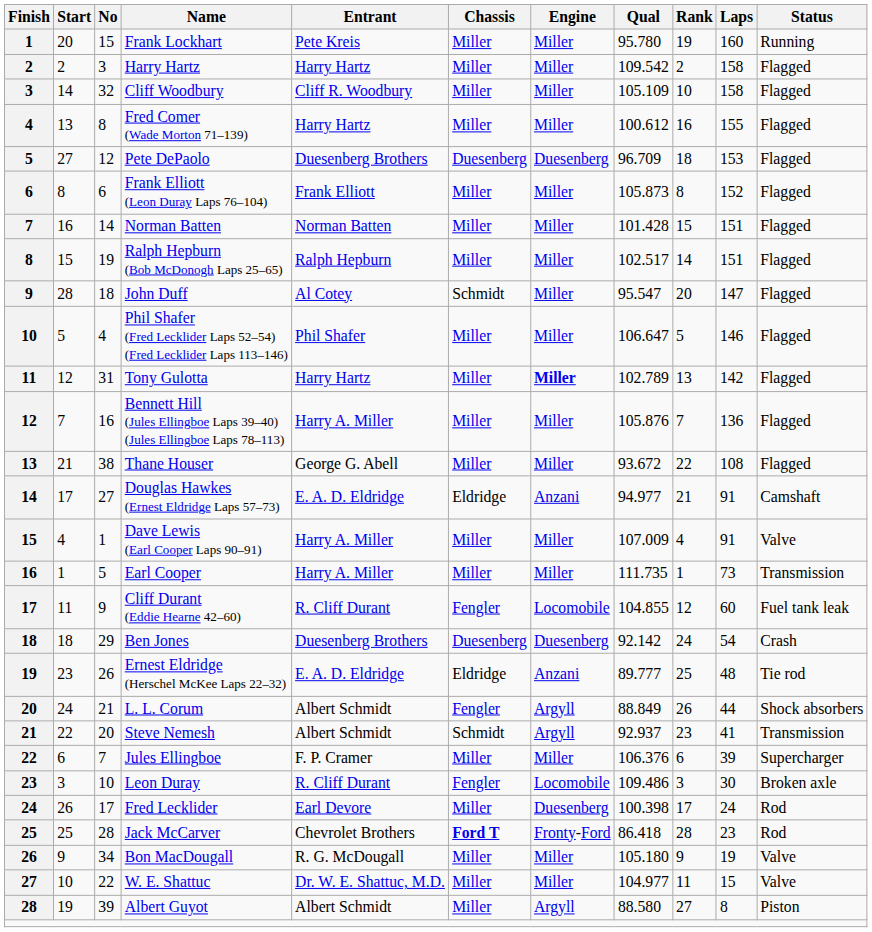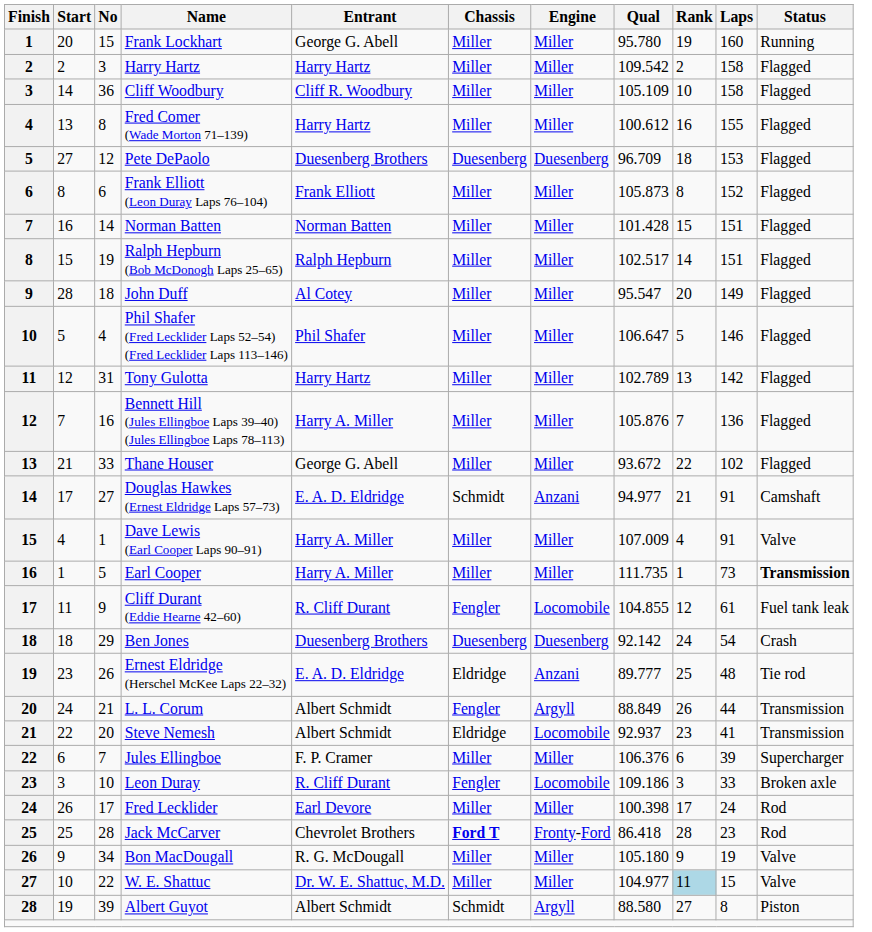Frank Lockhart | Entrant: Pete Kreis -> George G. Abell
Cliff Woodbury | No: 32 -> 36
John Duff | Chassis: Schmidt -> Miller
John Duff | Laps: 147 -> 149
Tony Gulotta | Engine: bold -> normal
Thane Houser | No: 38 -> 33
Thane Houser | Laps: 108 -> 102
Douglas Hawkes (Ernest Eldridge Laps 57–73) | Chassis: Eldridge -> Schmidt
Earl Cooper | Status: normal -> bold
Cliff Durant (Eddie Hearne 42–60) | Laps: 60 -> 61
L. L. Corum | Status: Shock absorbers -> Transmission
Steve Nemesh | Chassis: Schmidt -> Eldridge
Steve Nemesh | Engine: Argyll -> Locomobile
Leon Duray | Qual: 109.486 -> 109.186
Leon Duray | Laps: 30 -> 33
Fred Lecklider | Engine: Duesenberg -> Miller
W. E. Shattuc | Rank: no background -> lightblue background
Albert Guyot | Chassis: Miller -> Schmidt
